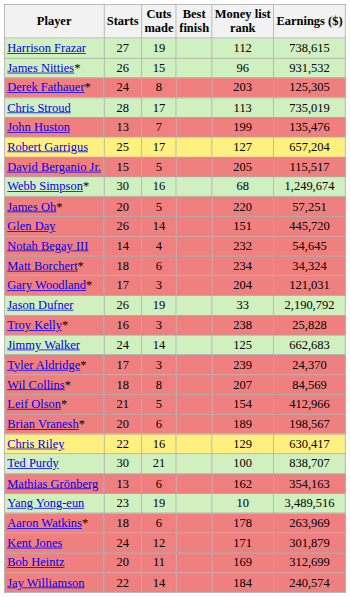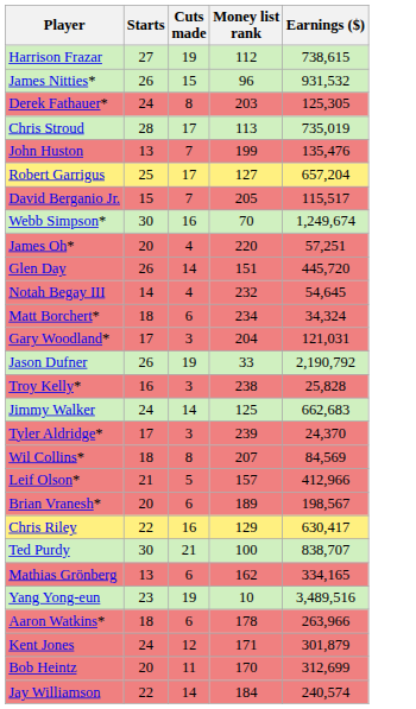- column: Best finish
David Berganio Jr. | Cuts made: 5 -> 7
Webb Simpson* | Money list rank: 68 -> 70
James Oh* | Cuts made: 5 -> 4
Leif Olson* | Money list rank: 154 -> 157
Mathias Grönberg | Earnings ($): 354,163 -> 334,165
Aaron Watkins* | Earnings ($): 263,969 -> 263,966
Bob Heintz | Money list rank: 169 -> 170
